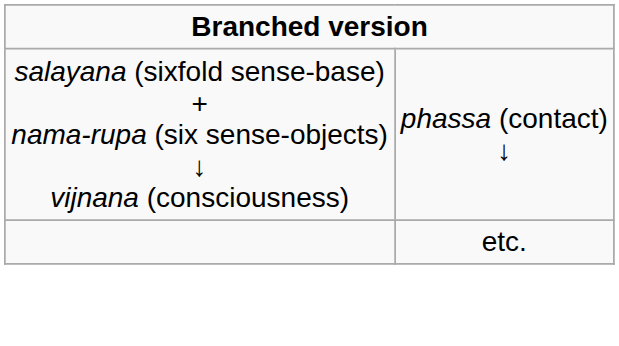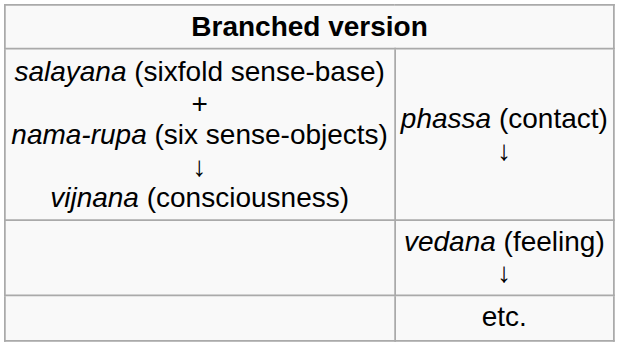+ row: vedana (feeling) ↓
